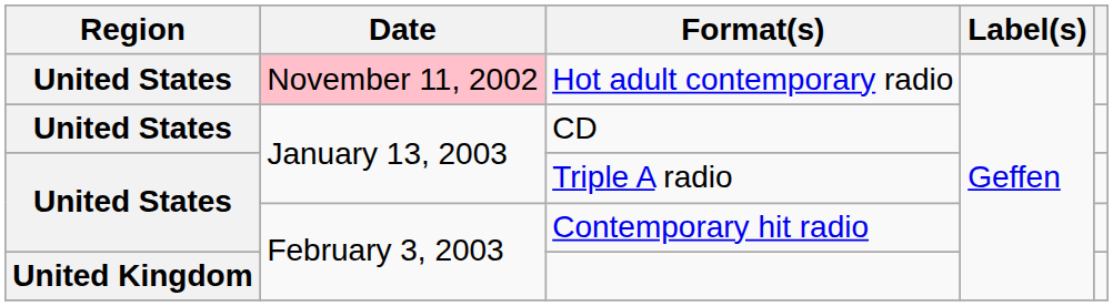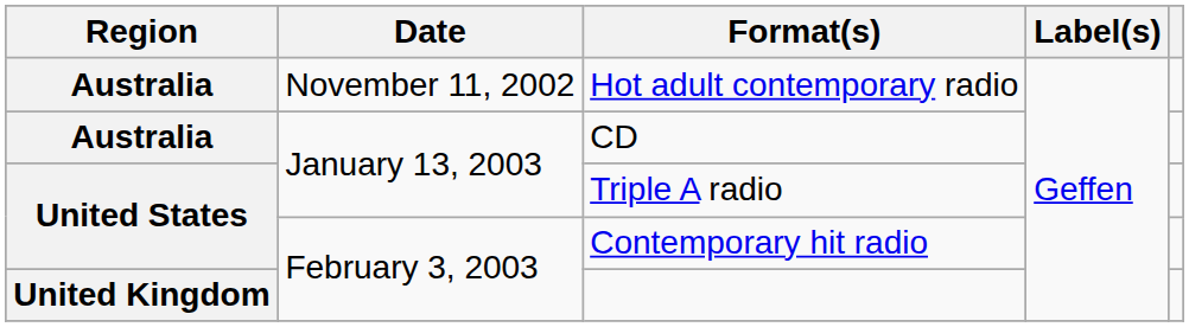Hot adult contemporary radio | Region: United States -> Australia
Hot adult contemporary radio | Date: pink background -> no background
CD | Region: United States -> Australia
